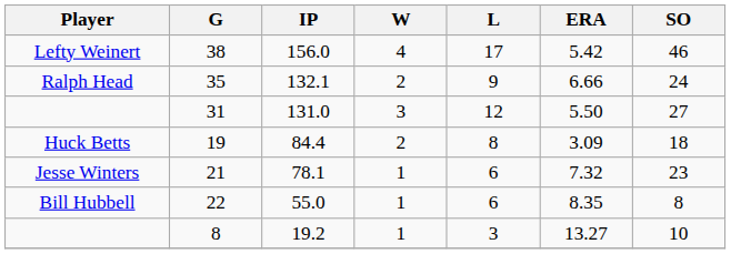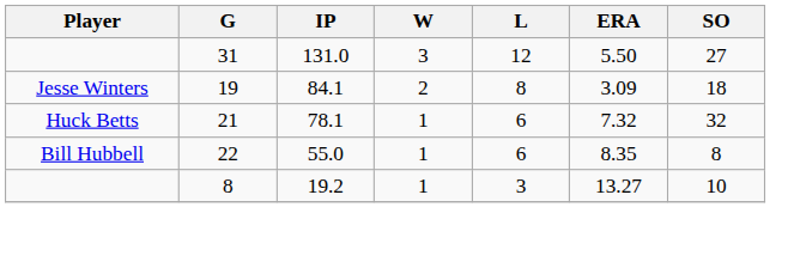- row: Lefty Weinert | 38 | 156.0 | 4 | 17 | 5.42 | 46
- row: Ralph Head | 35 | 132.1 | 2 | 9 | 6.66 | 24
19 | Player: Huck Betts -> Jesse Winters
19 | IP: 84.4 -> 84.1
21 | Player: Jesse Winters -> Huck Betts
21 | SO: 23 -> 32
